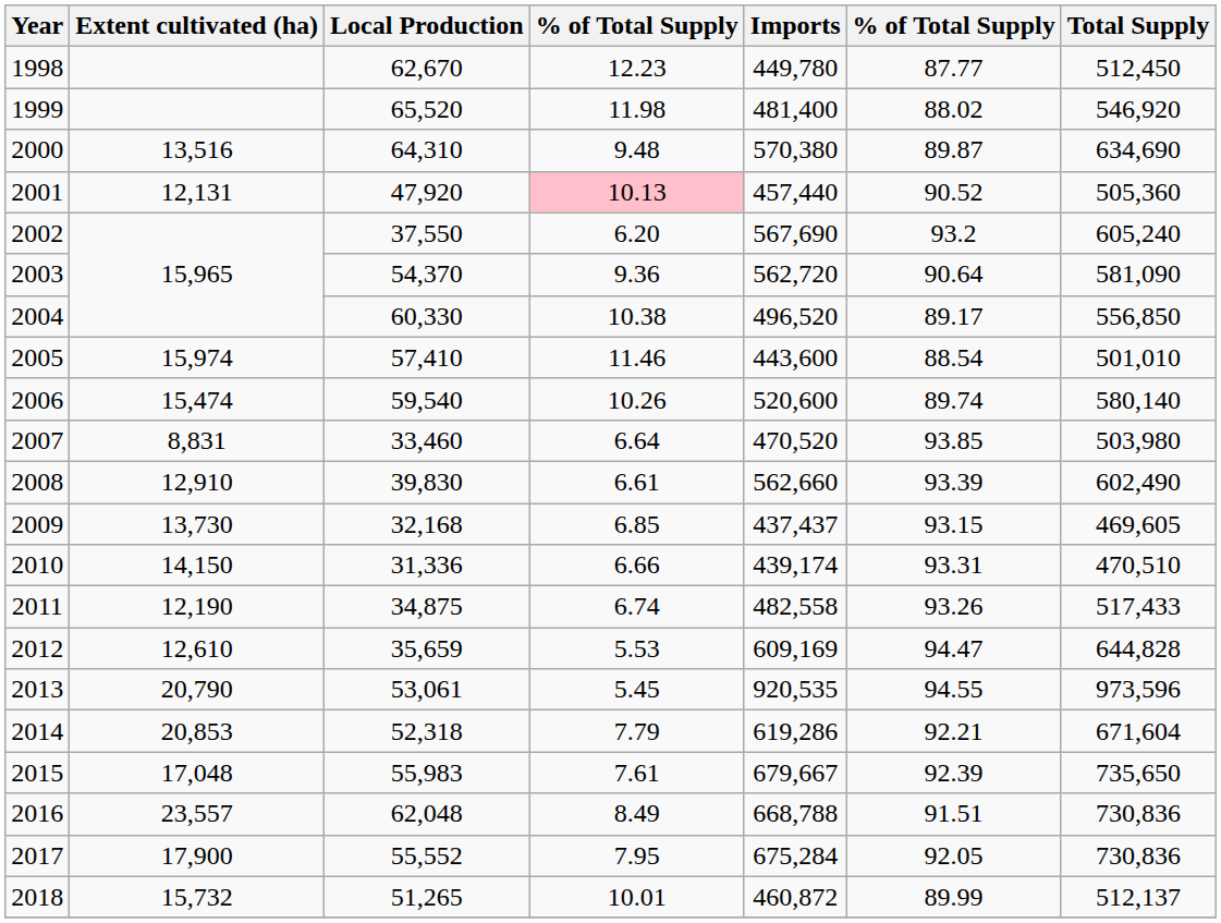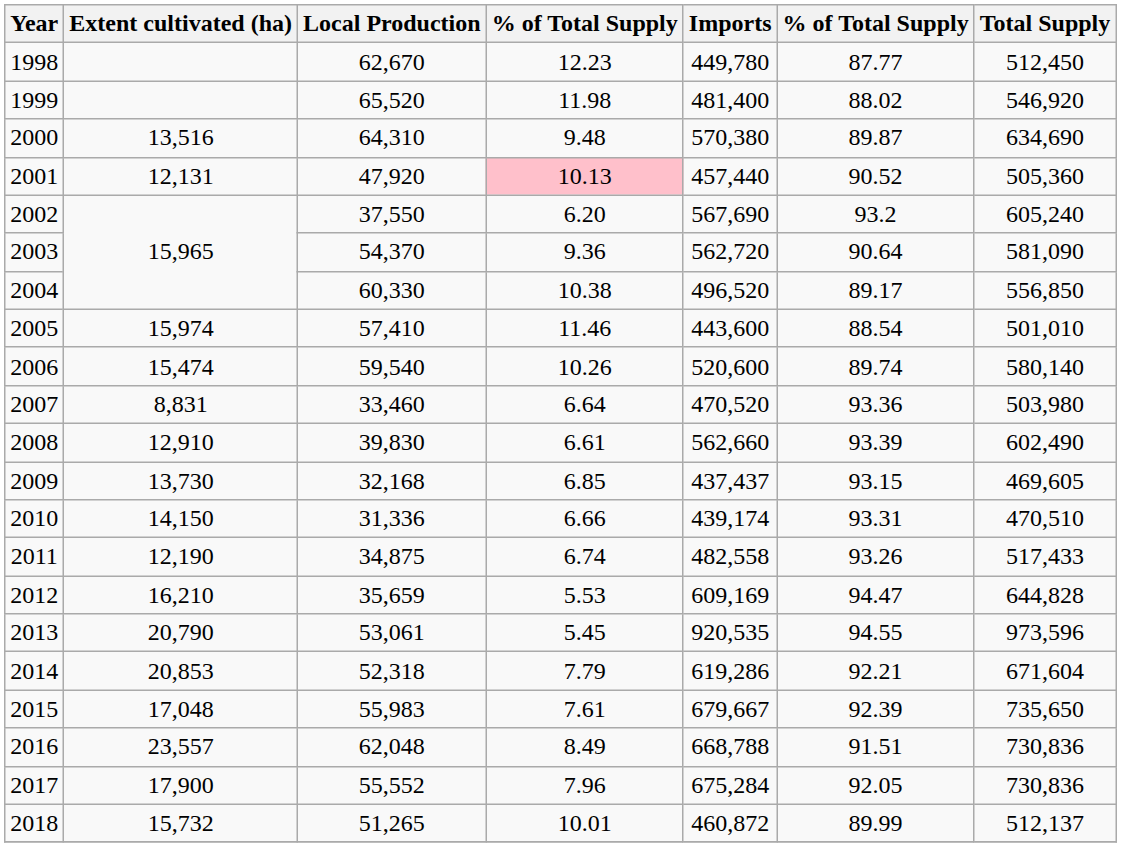2007 | column 6: 93.85 -> 93.36
2012 | Extent cultivated (ha): 12,610 -> 16,210
2017 | column 4: 7.95 -> 7.96
